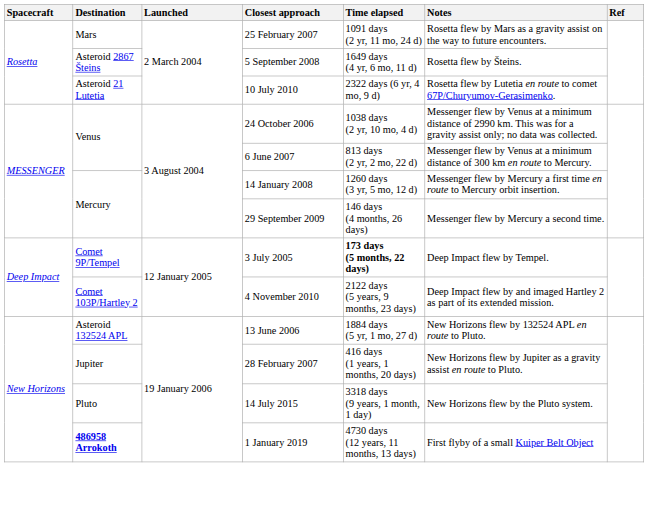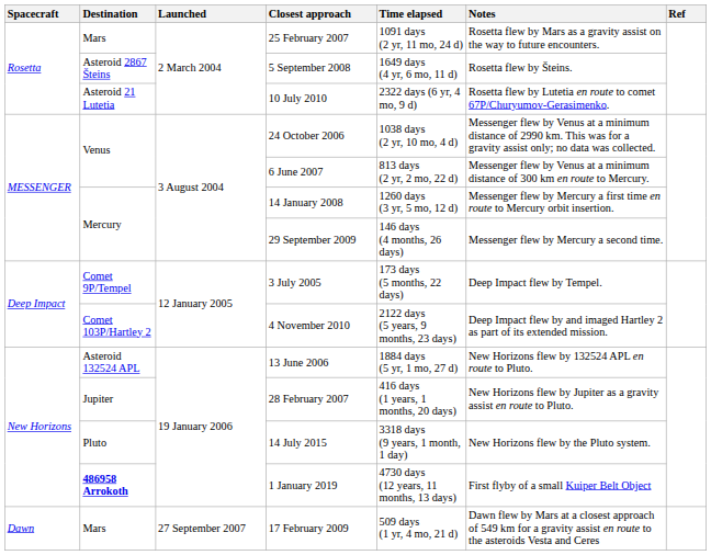3 July 2005 | Time elapsed: bold -> normal
+ row: Dawn | Mars | 27 September 2007 | 17 February 2009 | 509 days (1 yr, 4 mo, 21 d) | Dawn flew by Mars at a closest approach of 549 km for a gravity assist en route to the asteroids Vesta and Ceres
